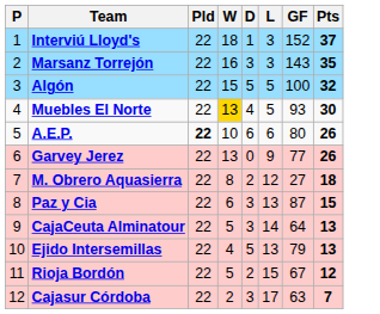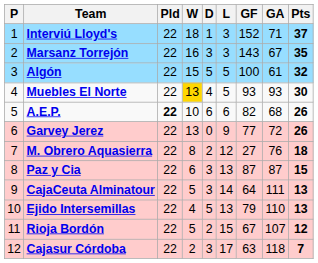+ column: GA | 71 | 67 | 61 | 93 | 68 | 72 | 76 | 87 | 111 | 110 | 107 | 118
A.E.P. | GF: 80 -> 82
